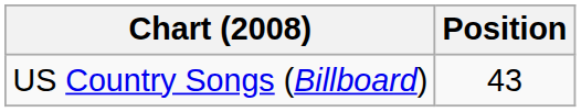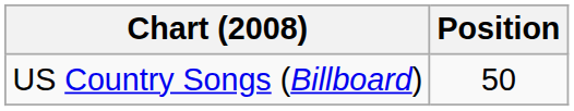US Country Songs (Billboard) | Position: 43 -> 50
